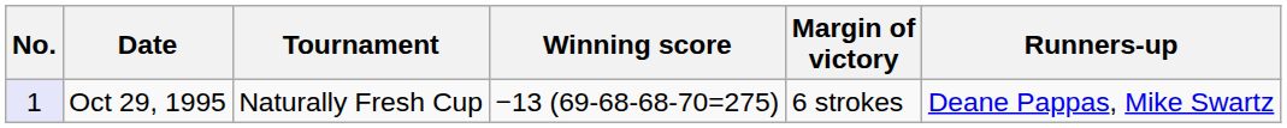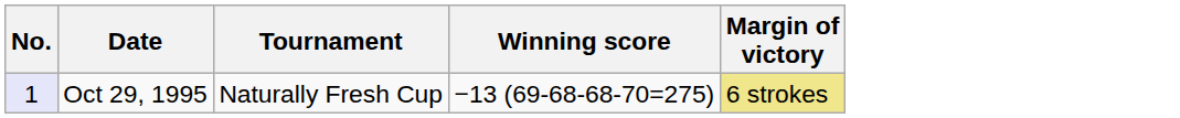- column: Runners-up | Deane Pappas, Mike Swartz
Oct 29, 1995 | Margin of victory: no background -> khaki background
